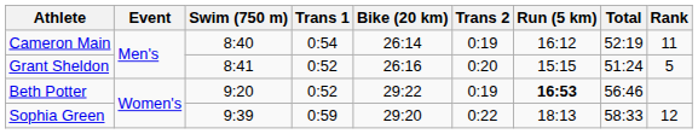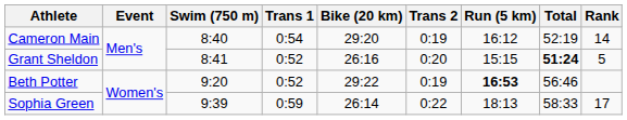Cameron Main | Bike (20 km): 26:14 -> 29:20
Cameron Main | Rank: 11 -> 14
Grant Sheldon | Total: normal -> bold
Sophia Green | Bike (20 km): 29:20 -> 26:14
Sophia Green | Rank: 12 -> 17
